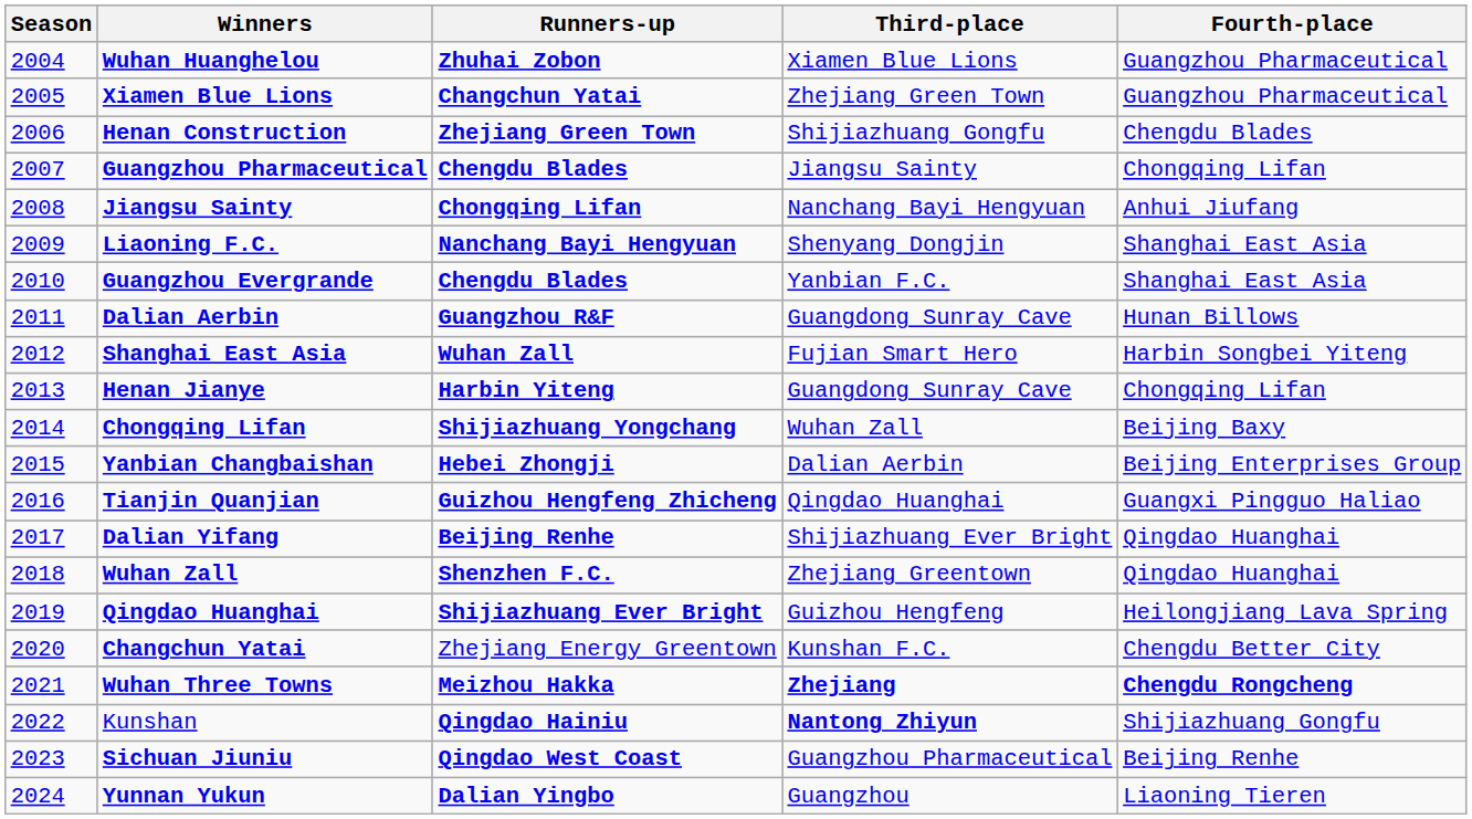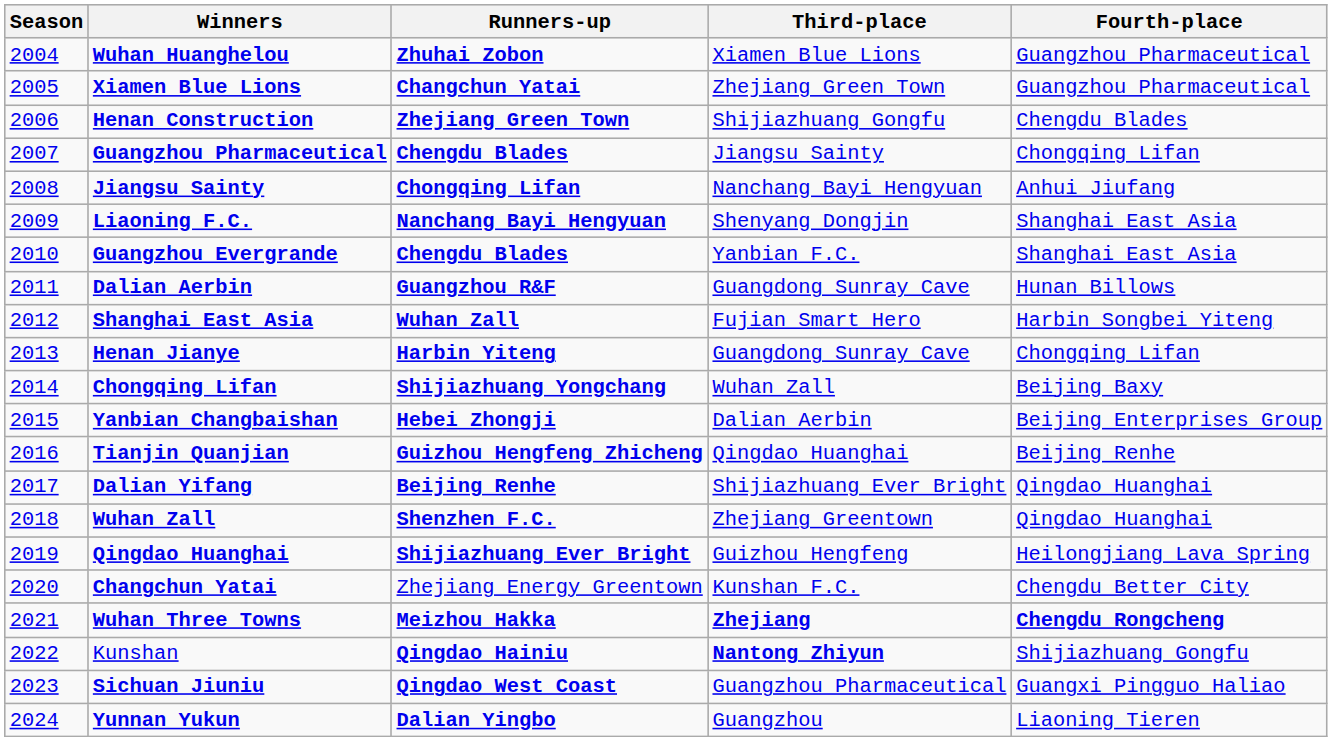Tianjin Quanjian | Fourth-place: Guangxi Pingguo Haliao -> Beijing Renhe
Sichuan Jiuniu | Fourth-place: Beijing Renhe -> Guangxi Pingguo Haliao
